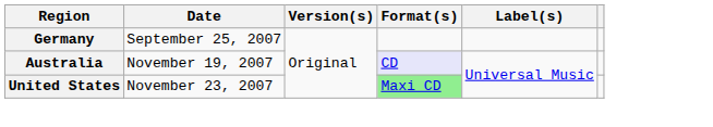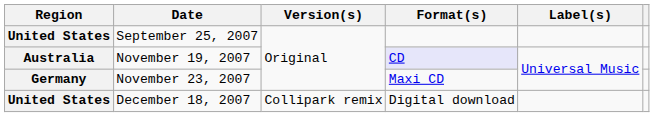September 25, 2007 | Region: Germany -> United States
November 23, 2007 | Region: United States -> Germany
November 23, 2007 | Format(s): lightgreen background -> no background
+ row: United States | December 18, 2007 | Collipark remix | Digital download
